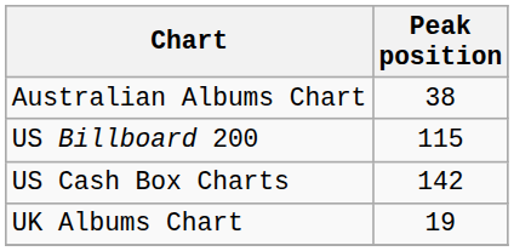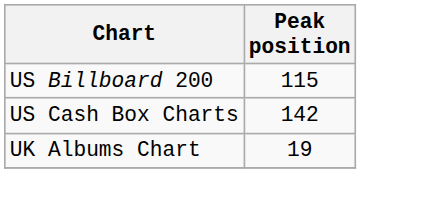- row: Australian Albums Chart | 38
